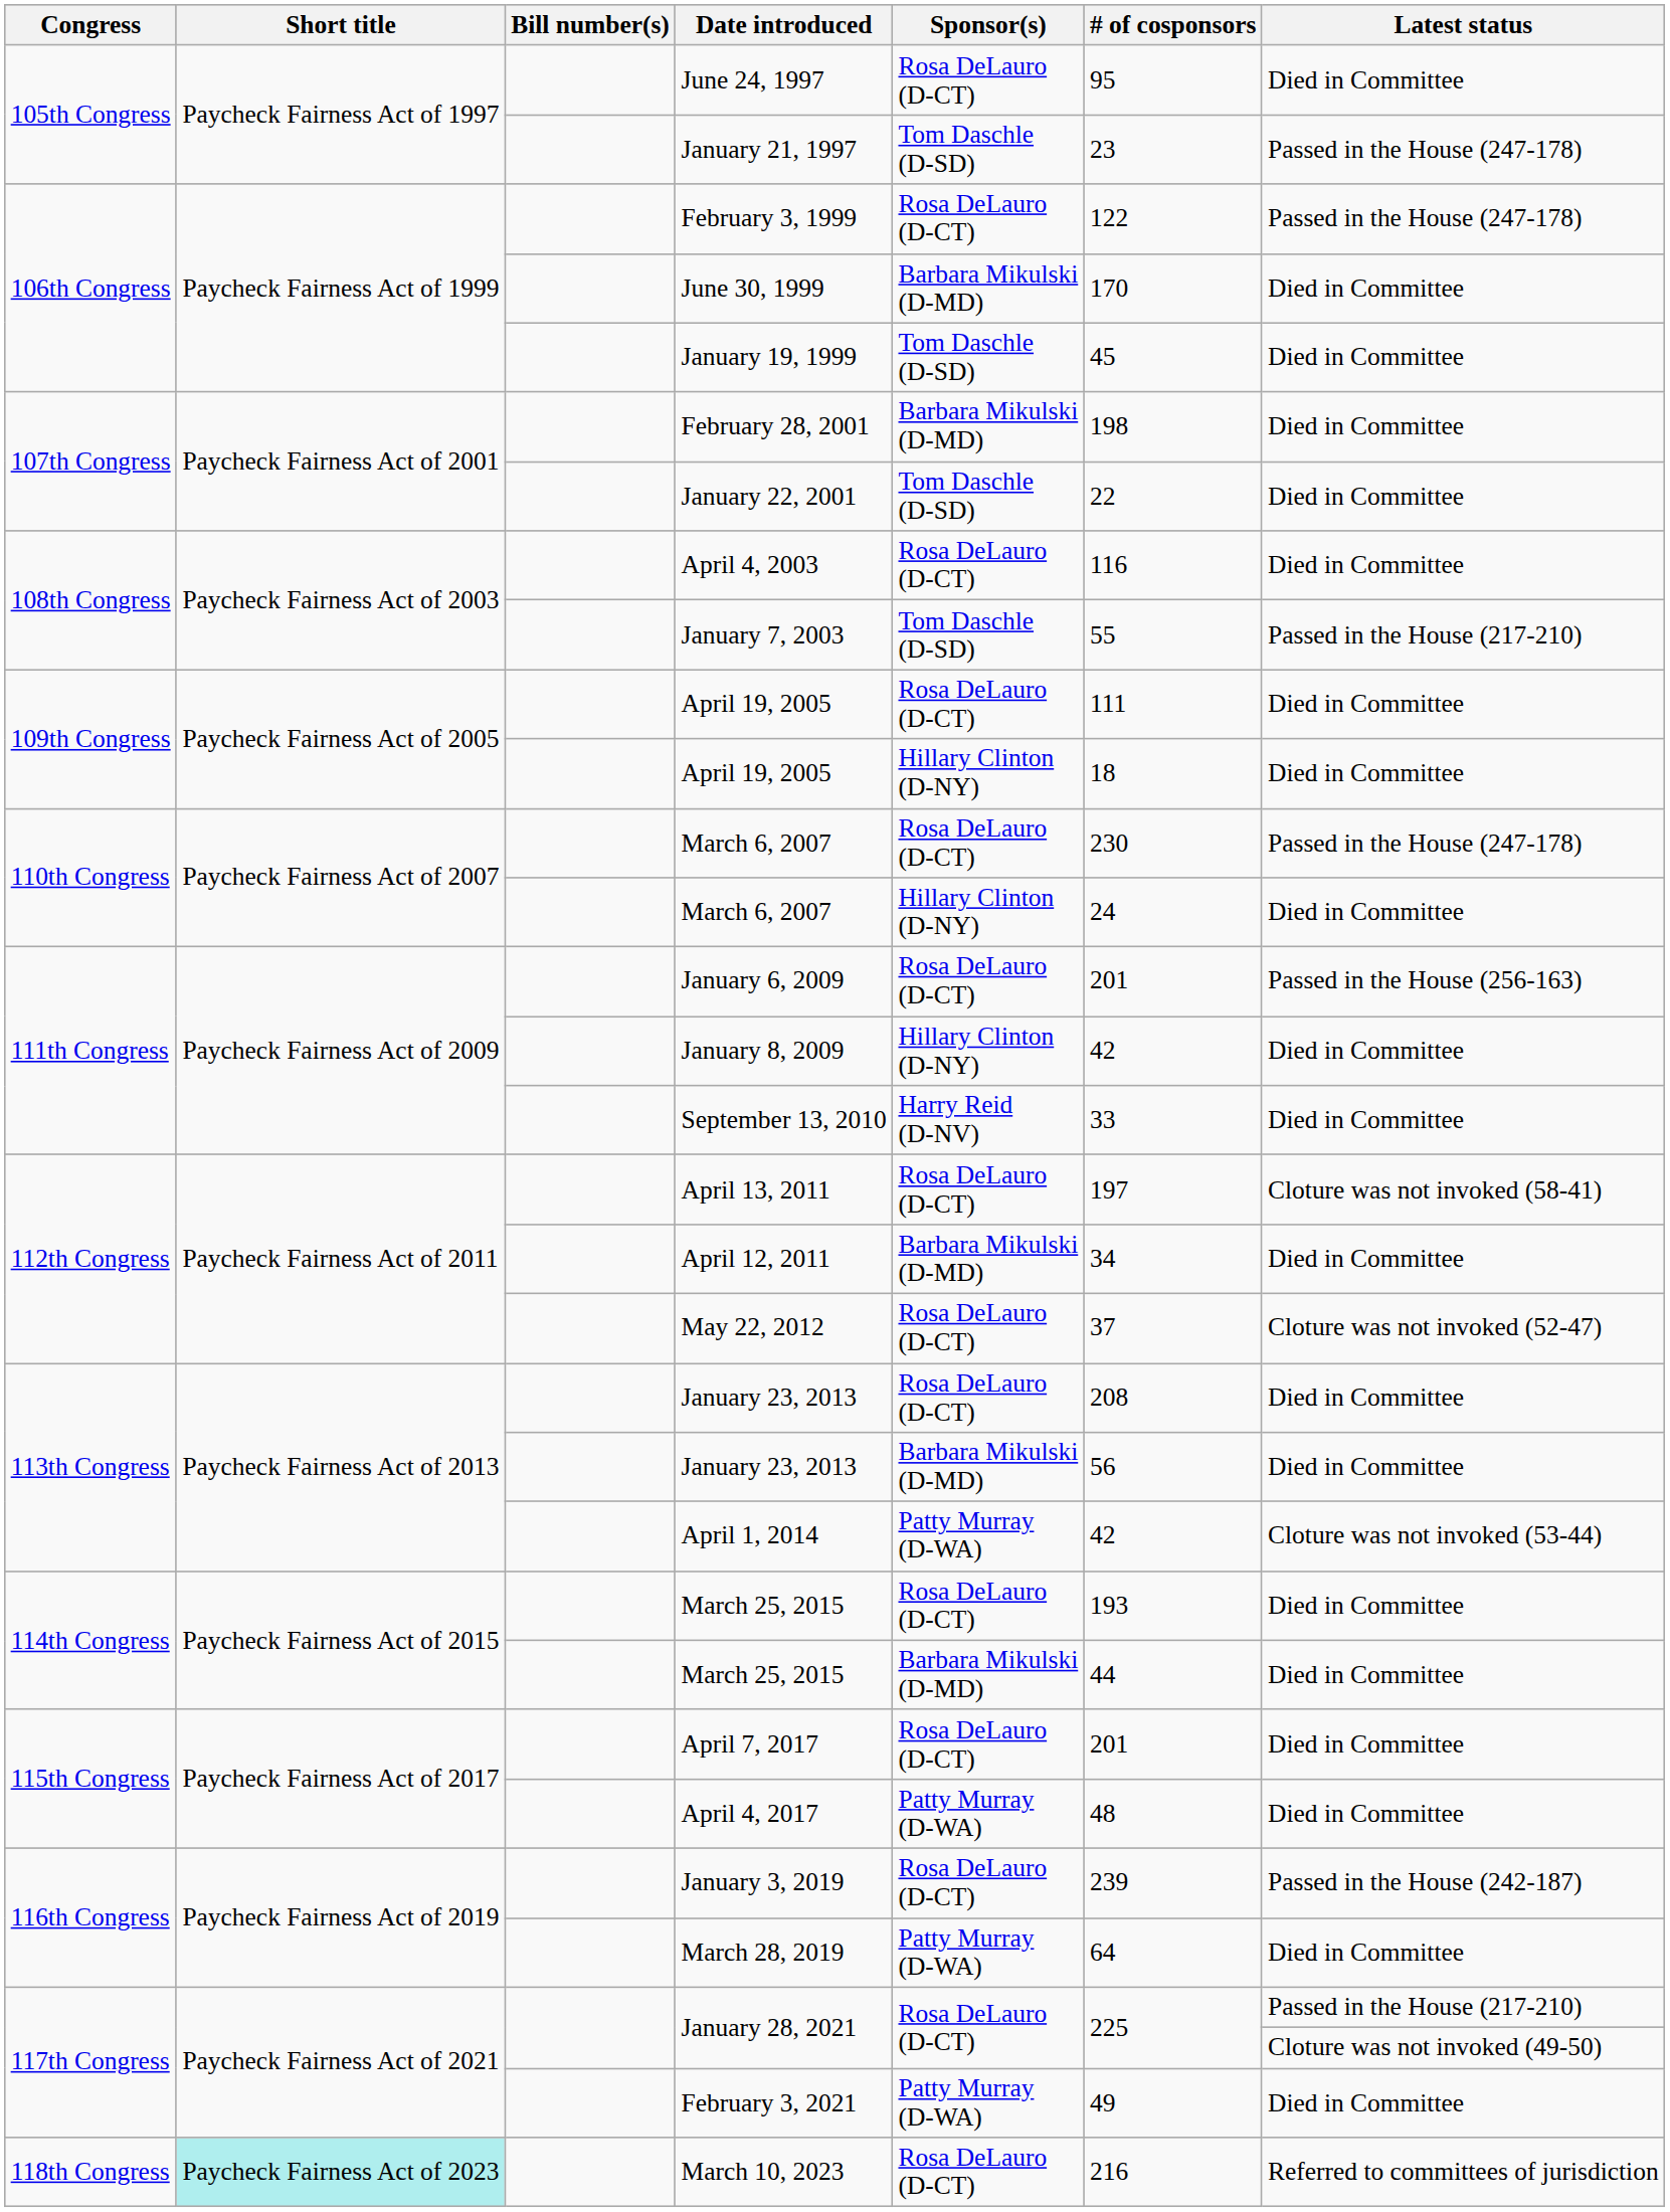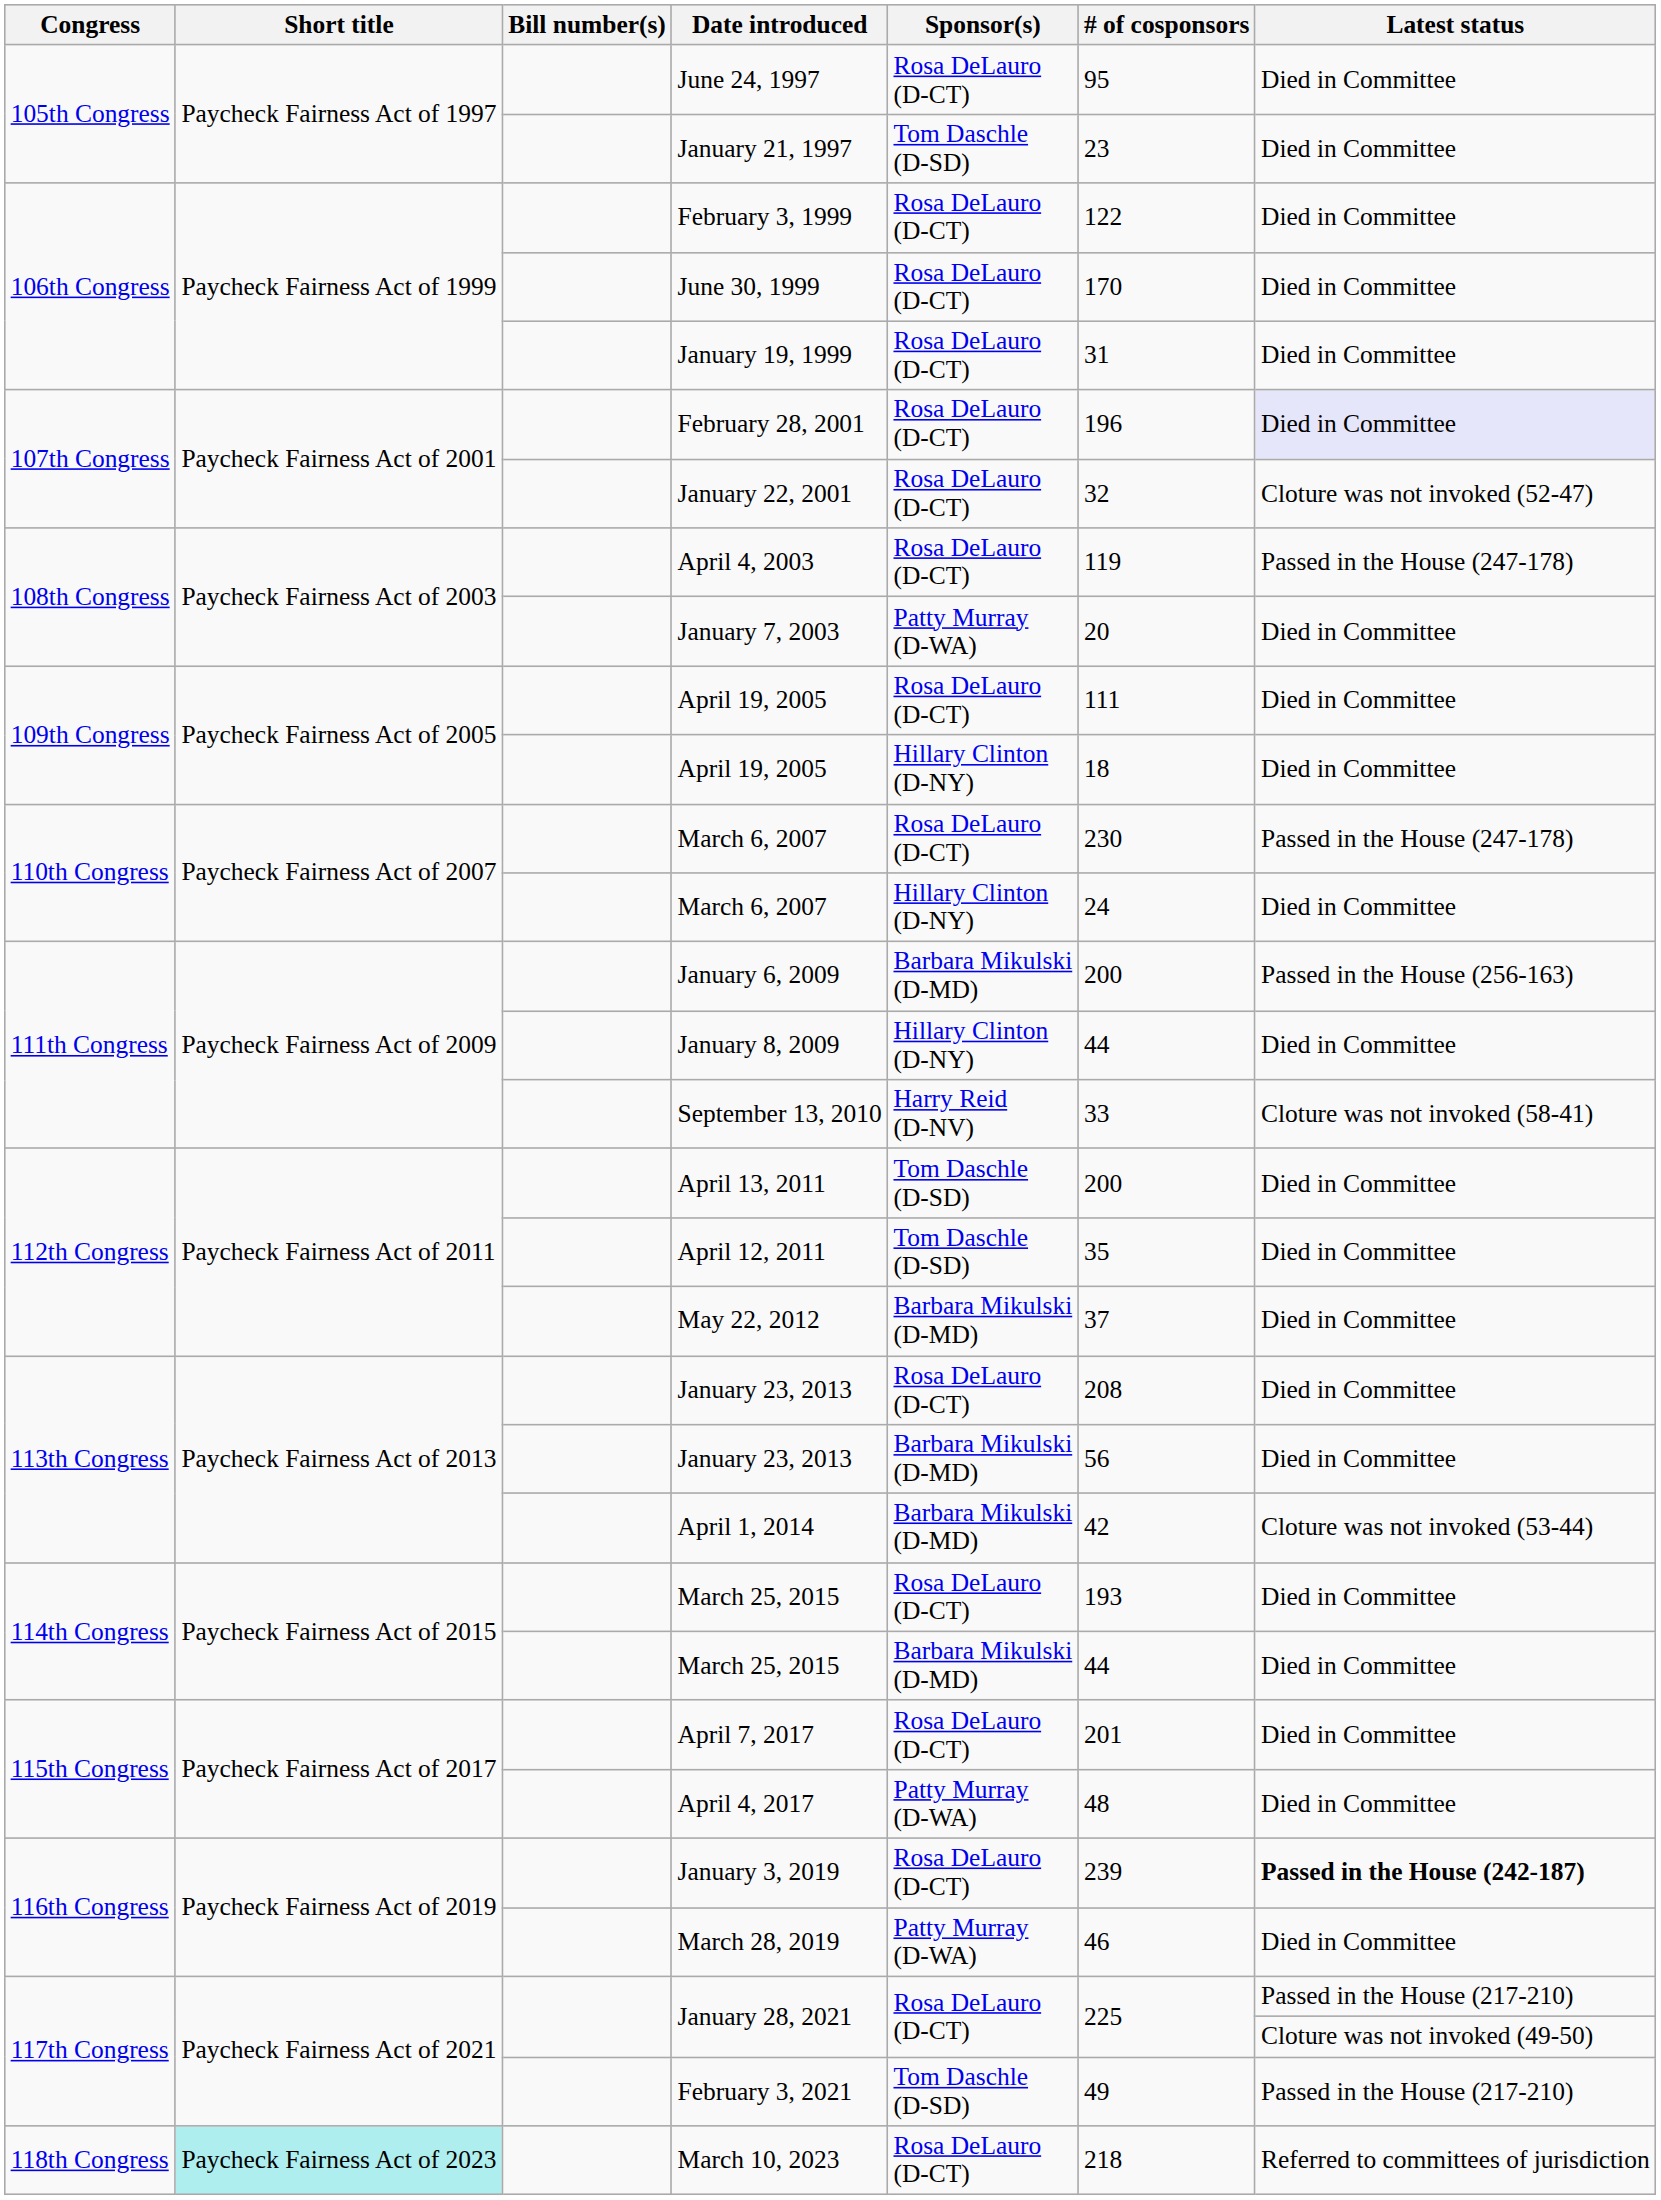January 21, 1997 | Latest status: Passed in the House (247-178) -> Died in Committee
February 3, 1999 | Latest status: Passed in the House (247-178) -> Died in Committee
June 30, 1999 | Sponsor(s): Barbara Mikulski (D-MD) -> Rosa DeLauro (D-CT)
January 19, 1999 | Sponsor(s): Tom Daschle (D-SD) -> Rosa DeLauro (D-CT)
January 19, 1999 | # of cosponsors: 45 -> 31
February 28, 2001 | Sponsor(s): Barbara Mikulski (D-MD) -> Rosa DeLauro (D-CT)
February 28, 2001 | # of cosponsors: 198 -> 196
February 28, 2001 | Latest status: no background -> lavender background
January 22, 2001 | Sponsor(s): Tom Daschle (D-SD) -> Rosa DeLauro (D-CT)
January 22, 2001 | # of cosponsors: 22 -> 32
January 22, 2001 | Latest status: Died in Committee -> Cloture was not invoked (52-47)
April 4, 2003 | # of cosponsors: 116 -> 119
April 4, 2003 | Latest status: Died in Committee -> Passed in the House (247-178)
January 7, 2003 | Sponsor(s): Tom Daschle (D-SD) -> Patty Murray (D-WA)
January 7, 2003 | # of cosponsors: 55 -> 20
January 7, 2003 | Latest status: Passed in the House (217-210) -> Died in Committee
January 6, 2009 | Sponsor(s): Rosa DeLauro (D-CT) -> Barbara Mikulski (D-MD)
January 6, 2009 | # of cosponsors: 201 -> 200
January 8, 2009 | # of cosponsors: 42 -> 44
September 13, 2010 | Latest status: Died in Committee -> Cloture was not invoked (58-41)
April 13, 2011 | Sponsor(s): Rosa DeLauro (D-CT) -> Tom Daschle (D-SD)
April 13, 2011 | # of cosponsors: 197 -> 200
April 13, 2011 | Latest status: Cloture was not invoked (58-41) -> Died in Committee
April 12, 2011 | Sponsor(s): Barbara Mikulski (D-MD) -> Tom Daschle (D-SD)
April 12, 2011 | # of cosponsors: 34 -> 35
May 22, 2012 | Sponsor(s): Rosa DeLauro (D-CT) -> Barbara Mikulski (D-MD)
May 22, 2012 | Latest status: Cloture was not invoked (52-47) -> Died in Committee
April 1, 2014 | Sponsor(s): Patty Murray (D-WA) -> Barbara Mikulski (D-MD)
January 3, 2019 | Latest status: normal -> bold
March 28, 2019 | # of cosponsors: 64 -> 46
February 3, 2021 | Sponsor(s): Patty Murray (D-WA) -> Tom Daschle (D-SD)
February 3, 2021 | Latest status: Died in Committee -> Passed in the House (217-210)
March 10, 2023 | # of cosponsors: 216 -> 218
